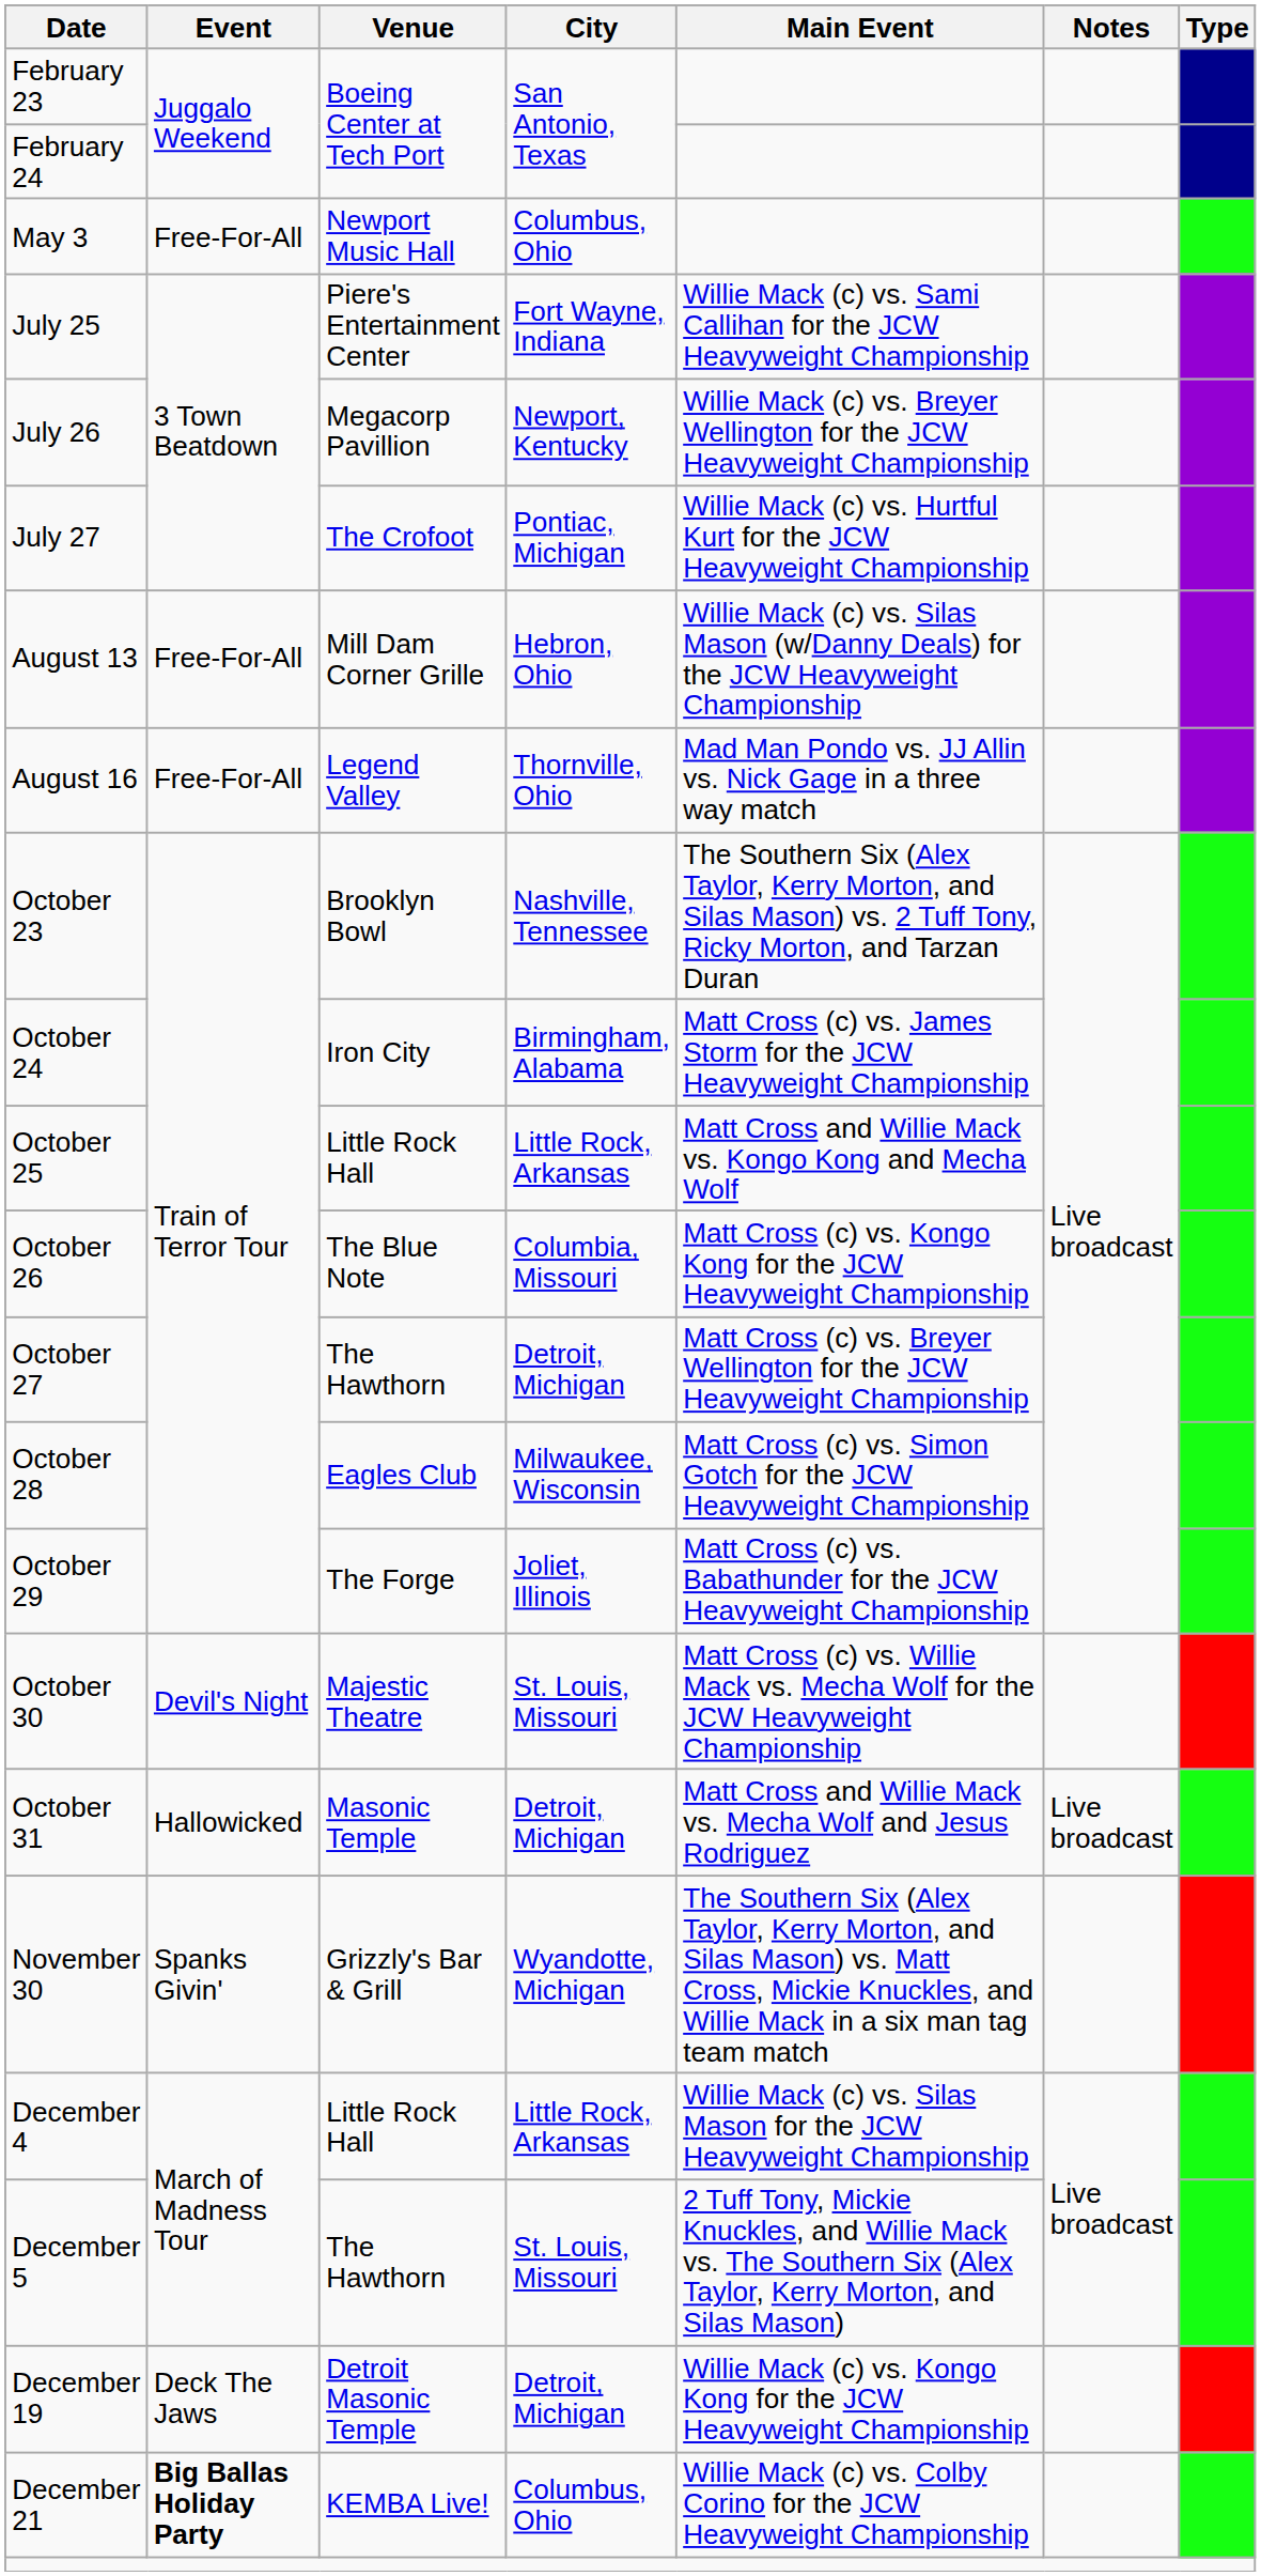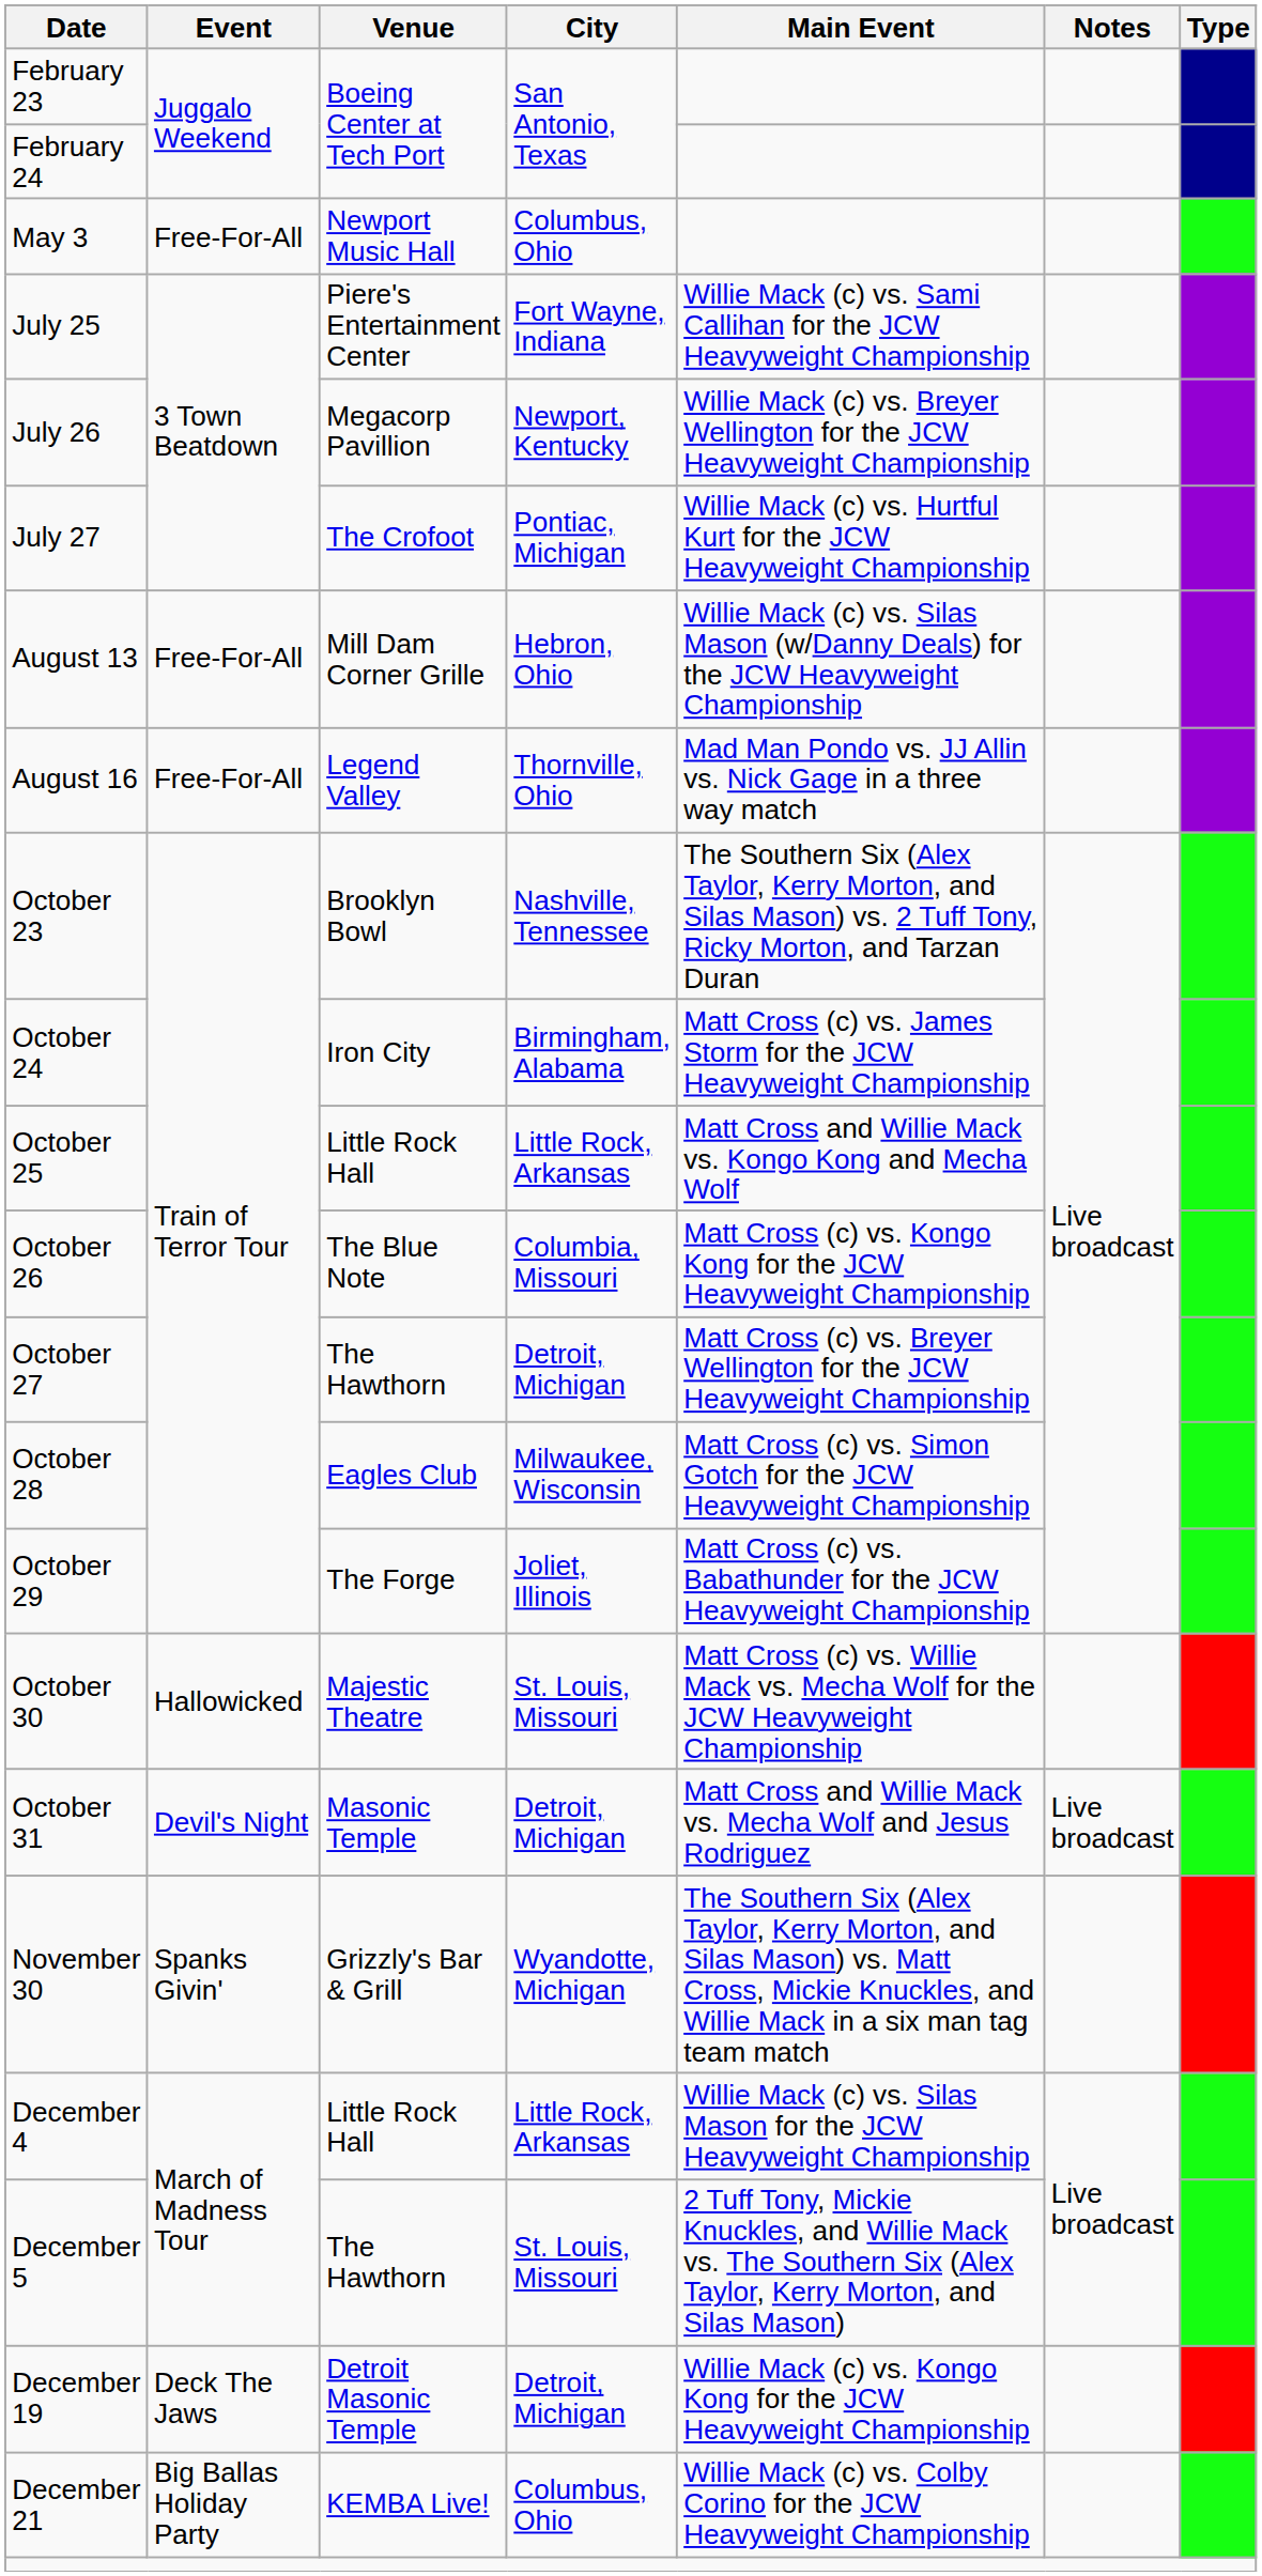October 30 | Event: Devil's Night -> Hallowicked
October 31 | Event: Hallowicked -> Devil's Night
December 21 | Event: bold -> normal
